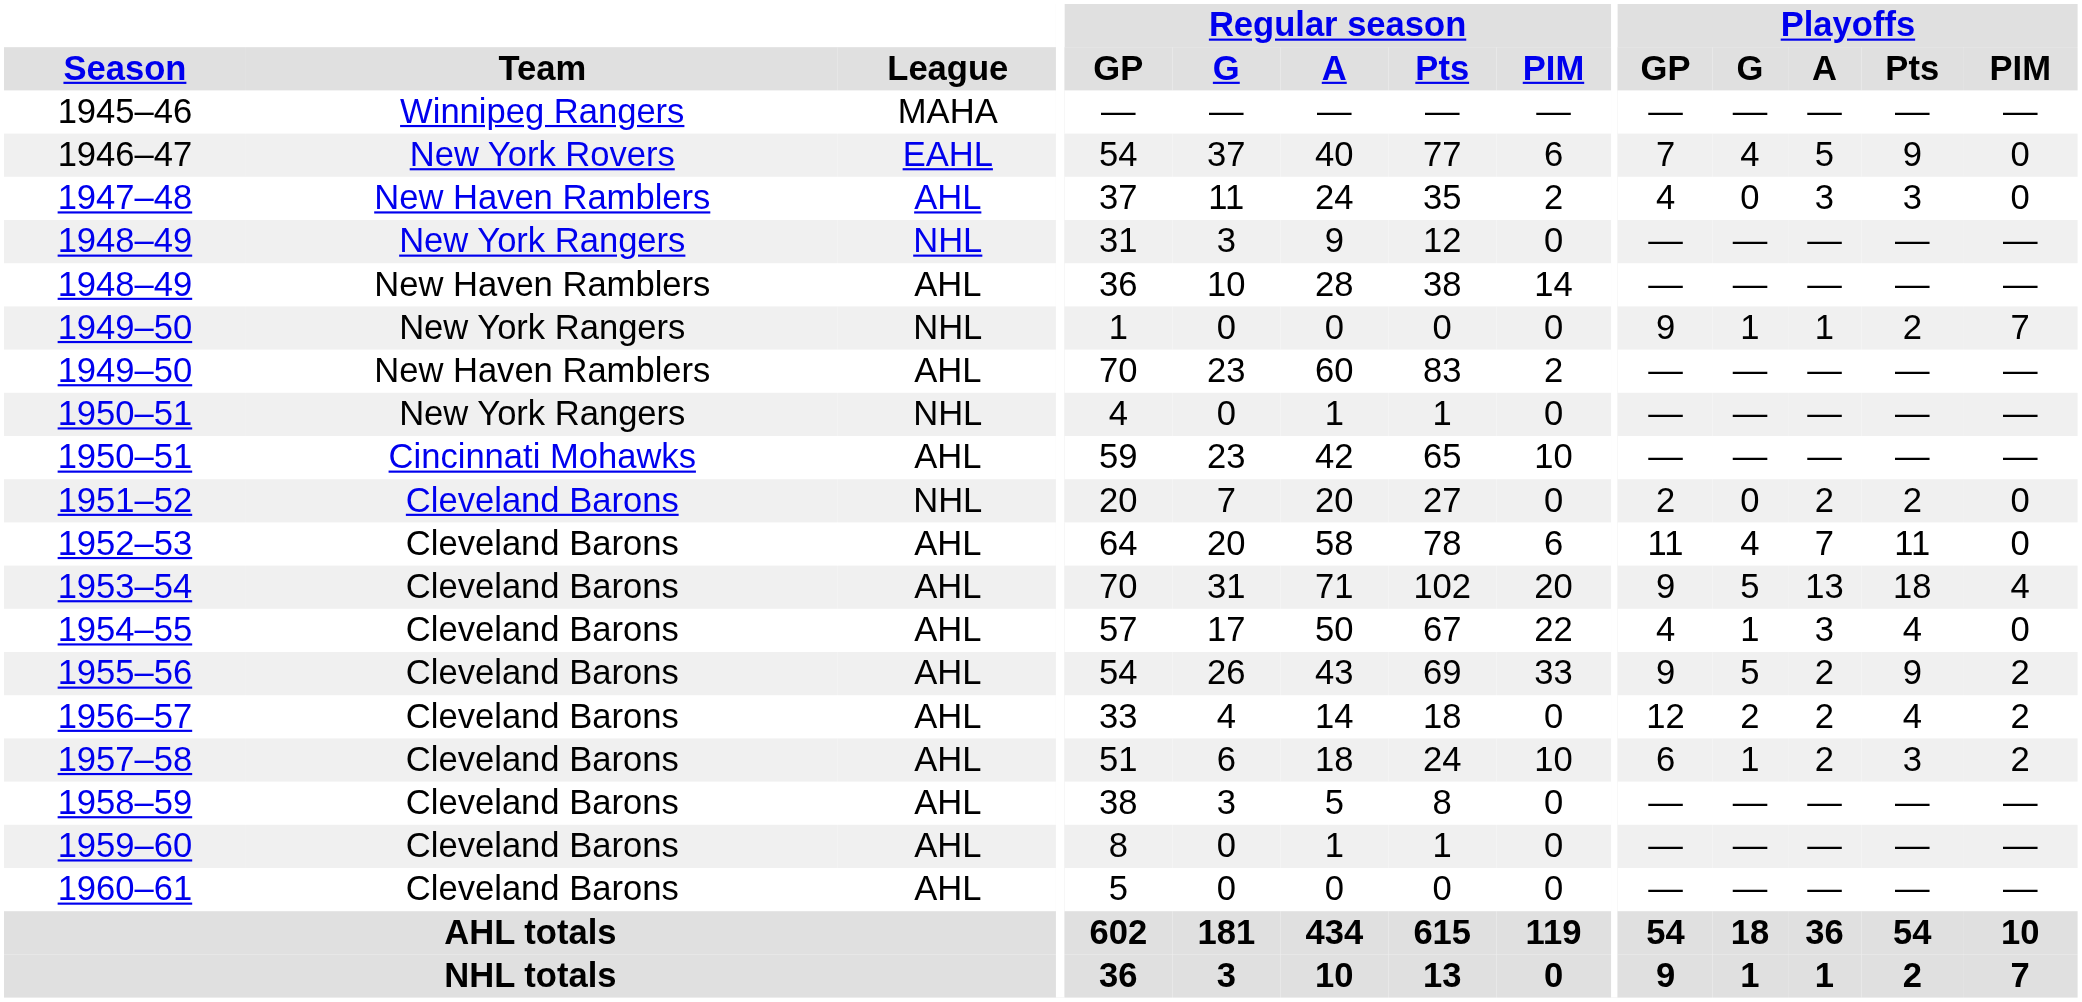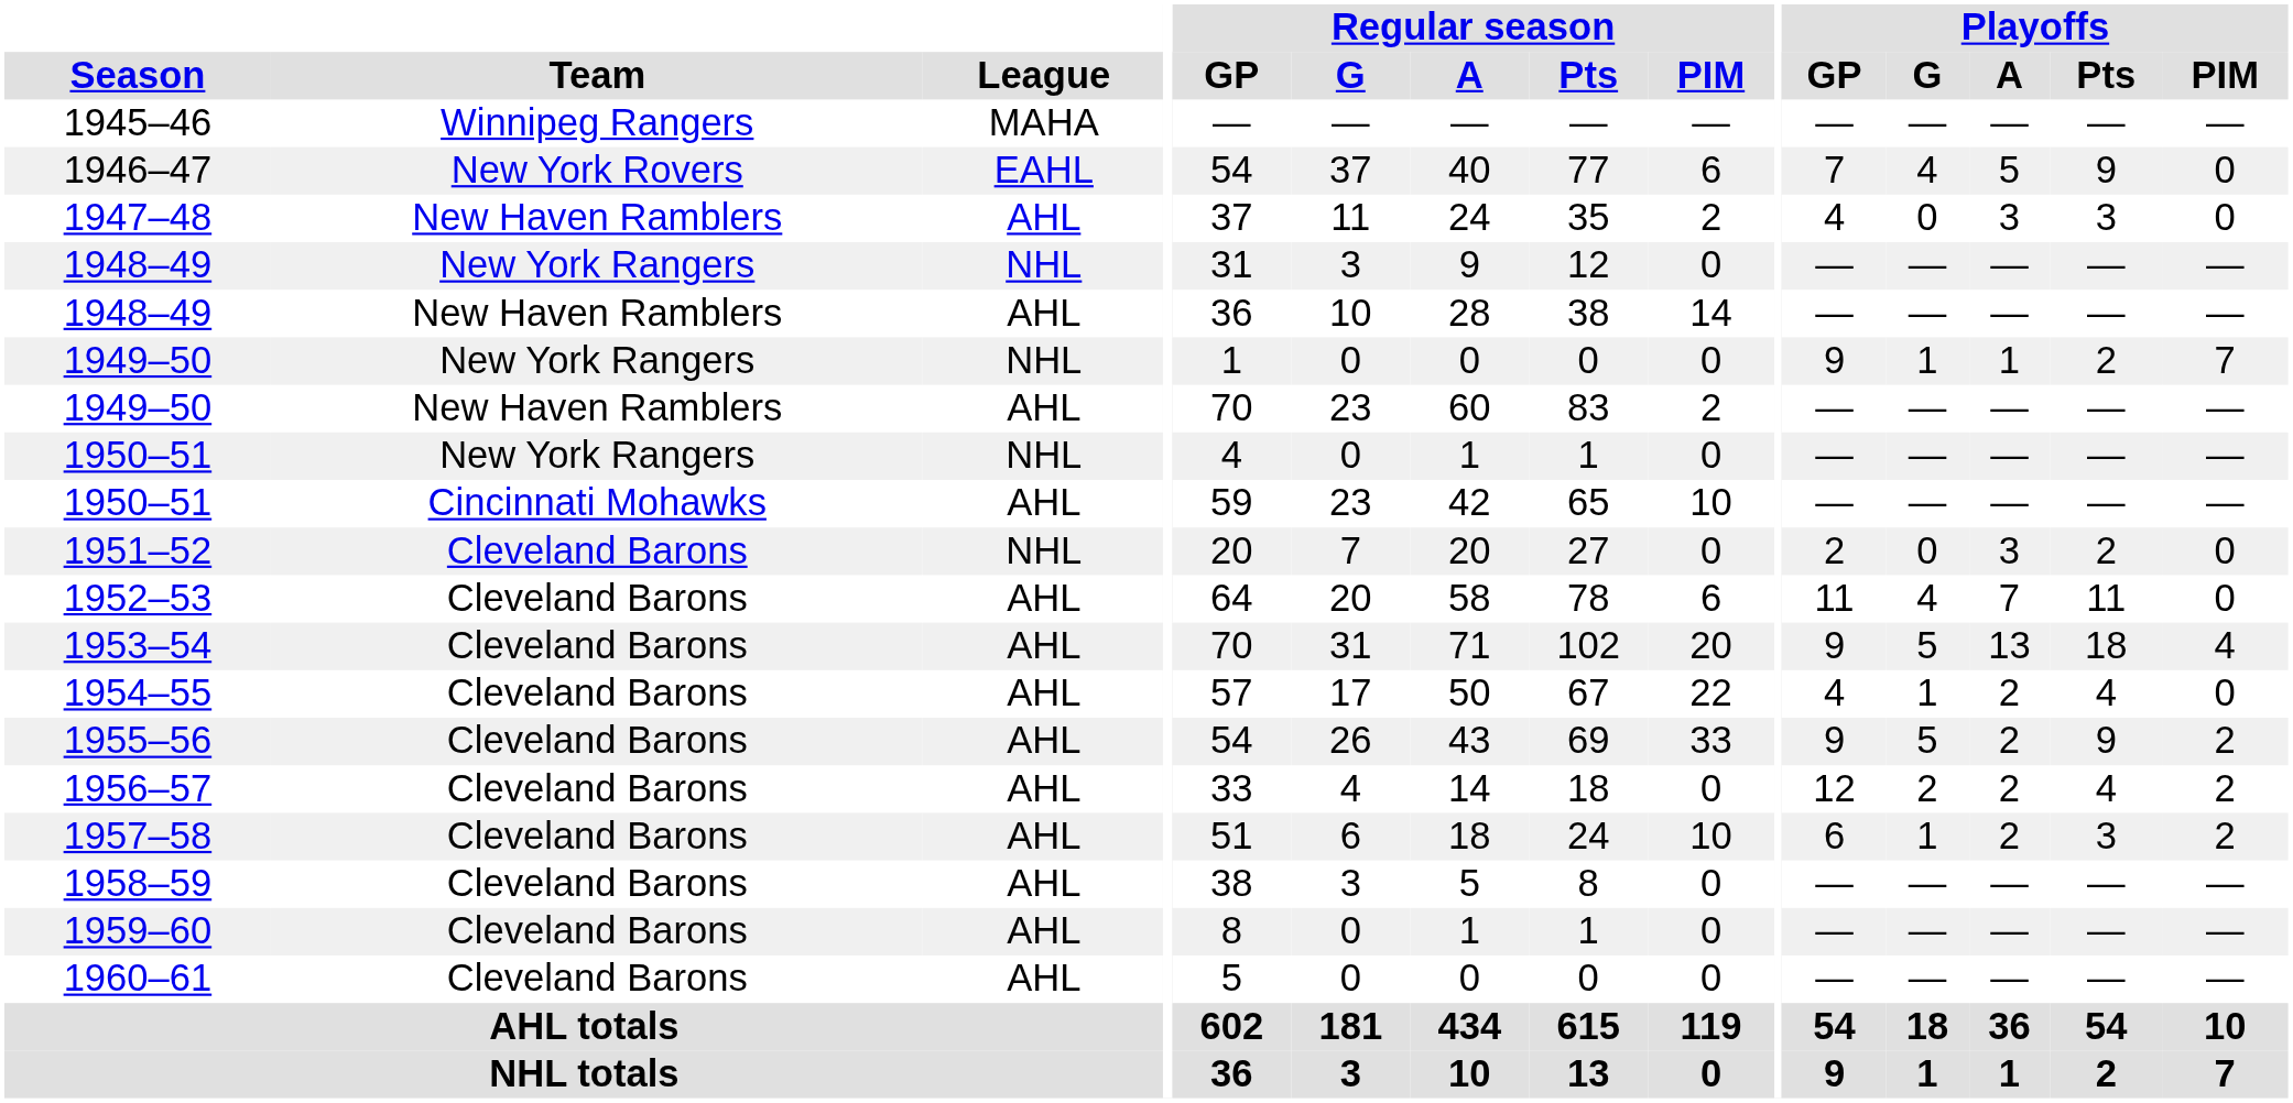1951–52 | Playoffs / A: 2 -> 3
1954–55 | Playoffs / A: 3 -> 2
